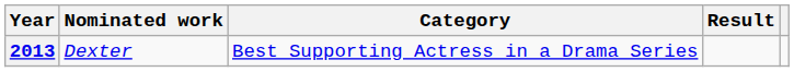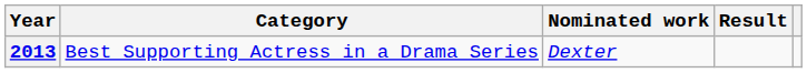columns swapped: Nominated work <-> Category
